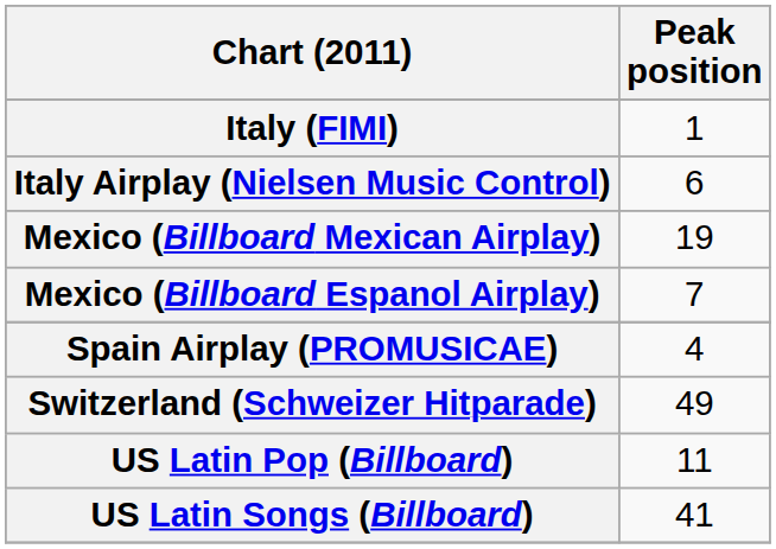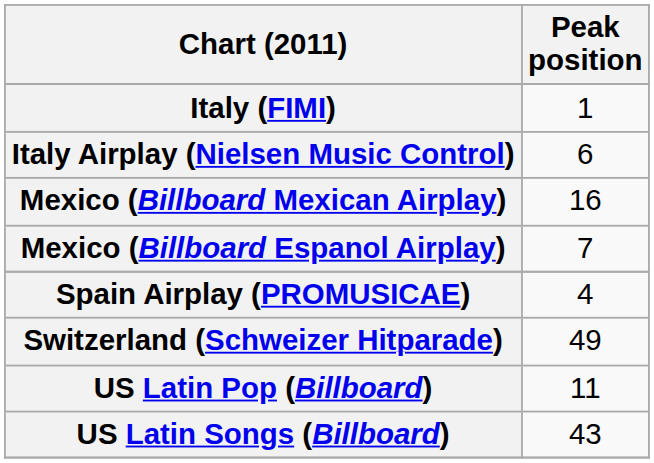Mexico (Billboard Mexican Airplay) | Peak position: 19 -> 16
US Latin Songs (Billboard) | Peak position: 41 -> 43
